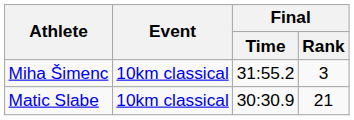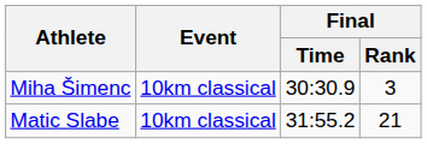Miha Šimenc | Final / Time: 31:55.2 -> 30:30.9
Matic Slabe | Final / Time: 30:30.9 -> 31:55.2
